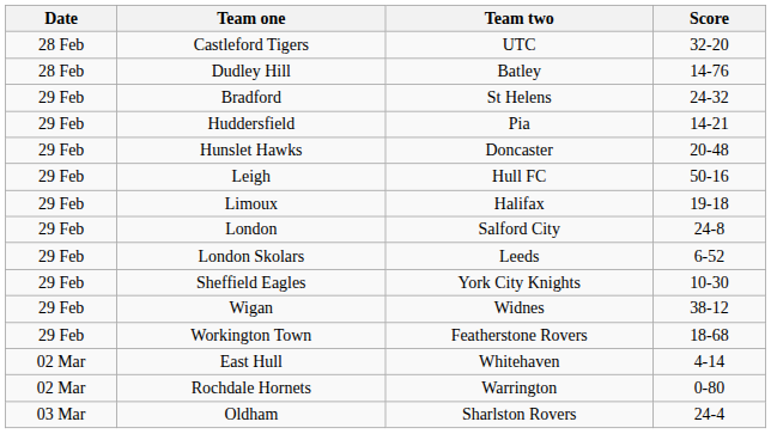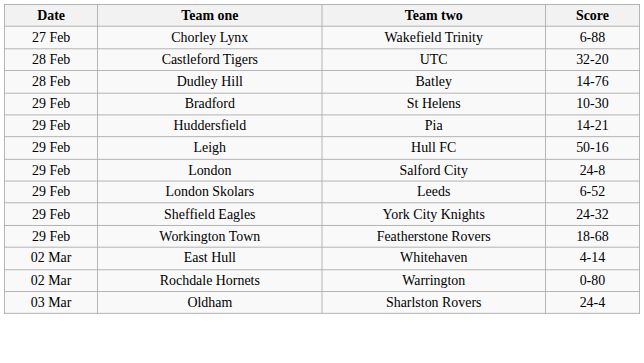+ row: 27 Feb | Chorley Lynx | Wakefield Trinity | 6-88
Bradford | Score: 24-32 -> 10-30
- row: 29 Feb | Hunslet Hawks | Doncaster | 20-48
- row: 29 Feb | Limoux | Halifax | 19-18
Sheffield Eagles | Score: 10-30 -> 24-32
- row: 29 Feb | Wigan | Widnes | 38-12
